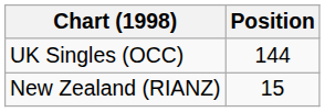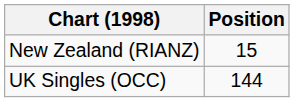rows swapped: New Zealand (RIANZ) <-> UK Singles (OCC)
